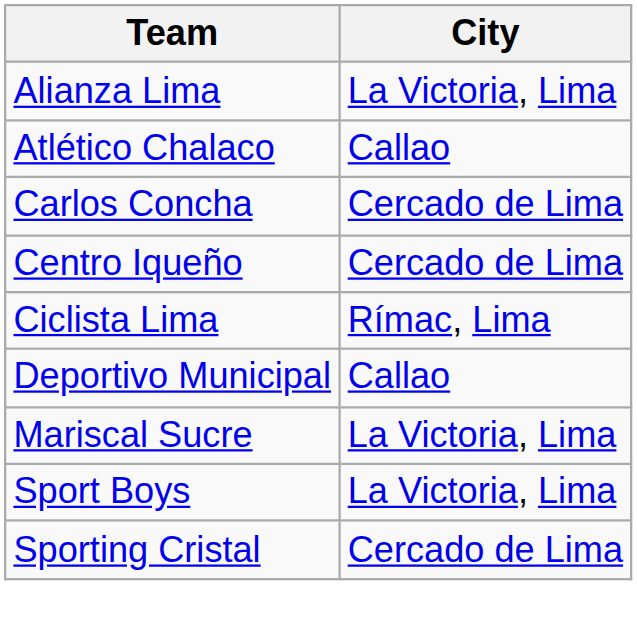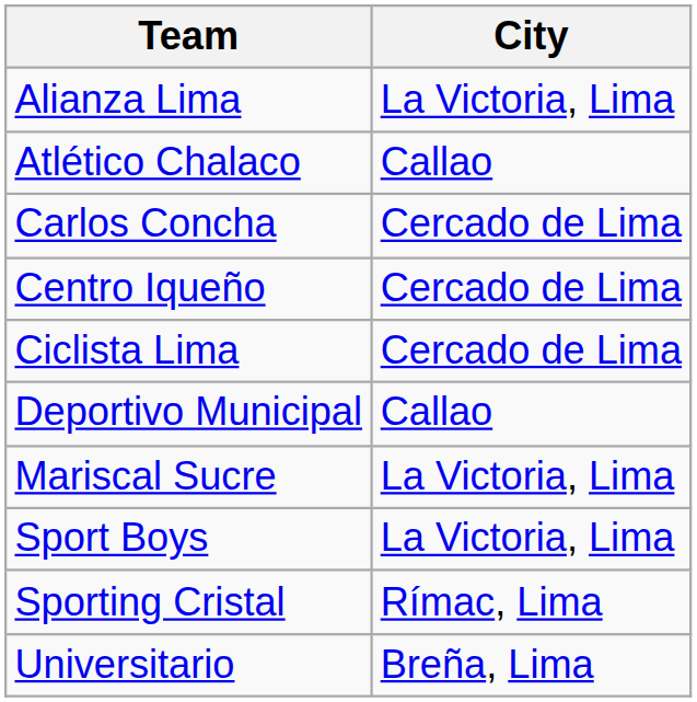Ciclista Lima | City: Rímac, Lima -> Cercado de Lima
Sporting Cristal | City: Cercado de Lima -> Rímac, Lima
+ row: Universitario | Breña, Lima
